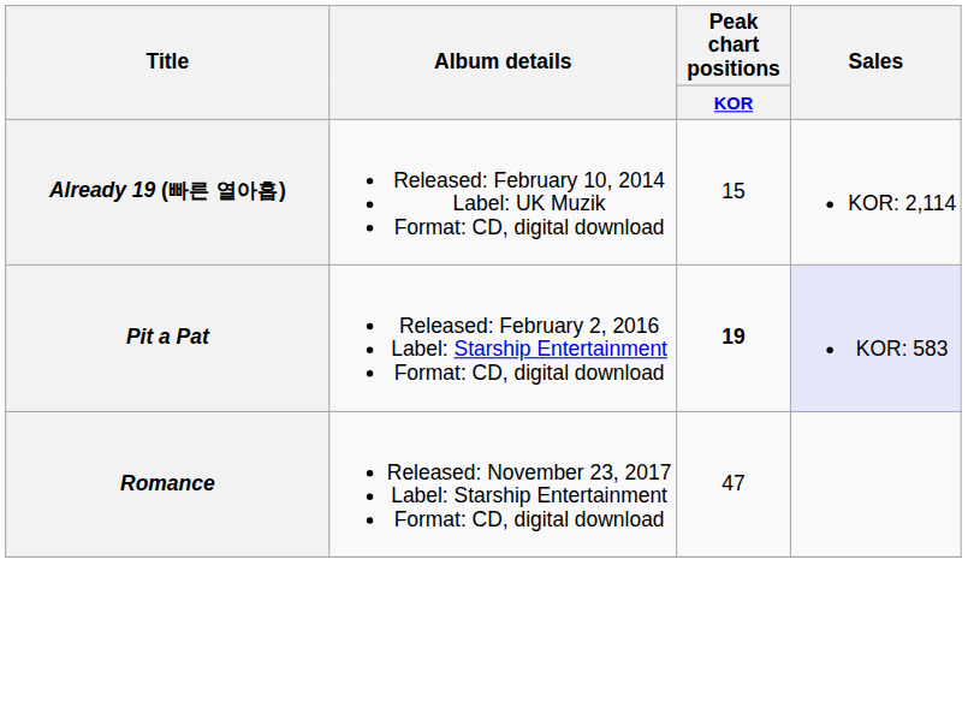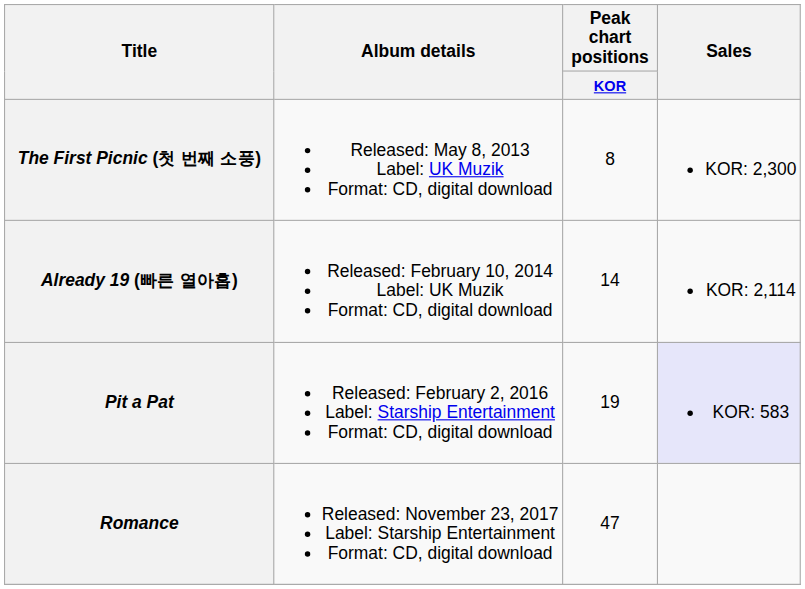+ row: The First Picnic (첫 번째 소풍) | Released: May 8, 2013 Label: UK Muzik Format: CD, digital download | 8 | KOR: 2,300
Already 19 (빠른 열아홉) | Peak chart positions / KOR: 15 -> 14
Pit a Pat | Peak chart positions / KOR: bold -> normal
